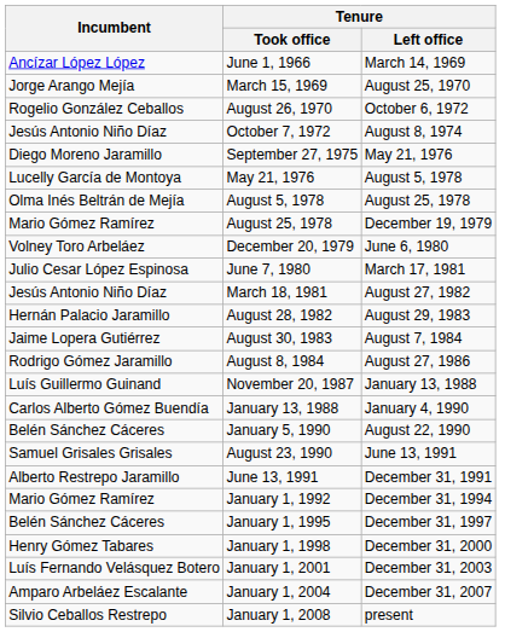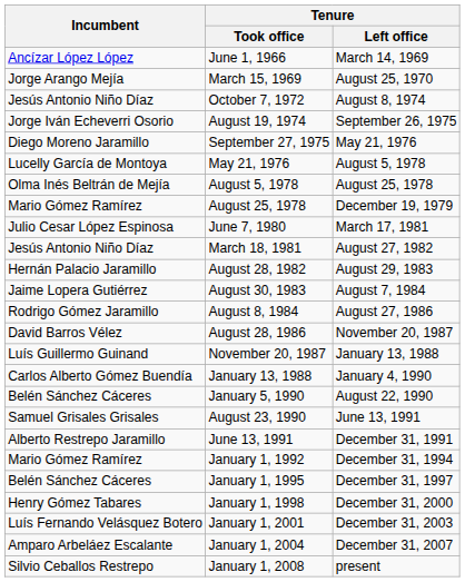- row: Rogelio González Ceballos | August 26, 1970 | October 6, 1972
+ row: Jorge Iván Echeverri Osorio | August 19, 1974 | September 26, 1975
- row: Volney Toro Arbeláez | December 20, 1979 | June 6, 1980
+ row: David Barros Vélez | August 28, 1986 | November 20, 1987
